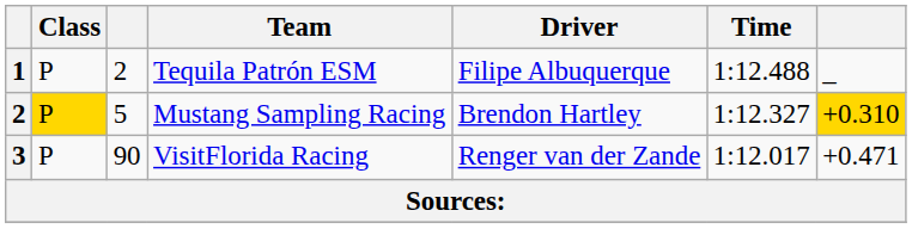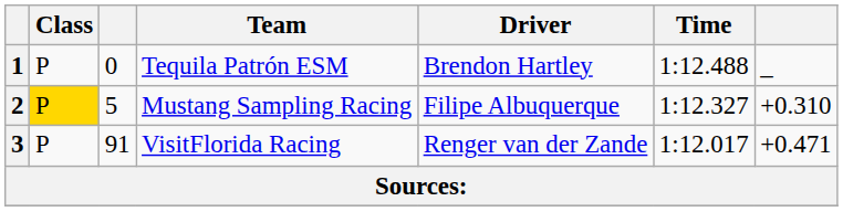Tequila Patrón ESM | column 3: 2 -> 0
Tequila Patrón ESM | Driver: Filipe Albuquerque -> Brendon Hartley
Mustang Sampling Racing | Driver: Brendon Hartley -> Filipe Albuquerque
Mustang Sampling Racing | column 7: gold background -> no background
VisitFlorida Racing | column 3: 90 -> 91
